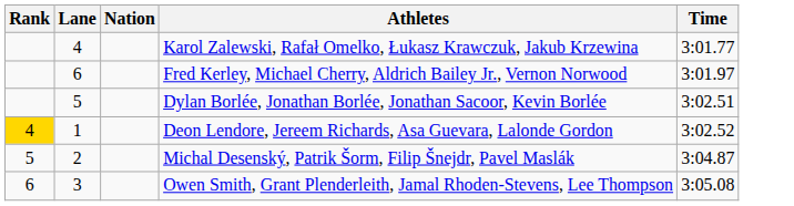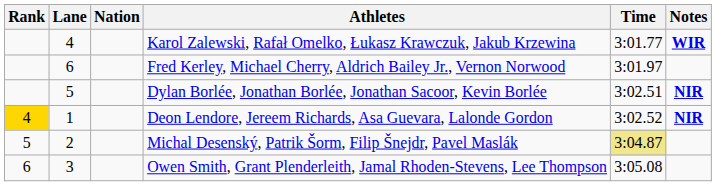+ column: Notes | WIR | NIR | NIR
Michal Desenský, Patrik Šorm, Filip Šnejdr, Pavel Maslák | Time: no background -> khaki background
